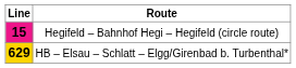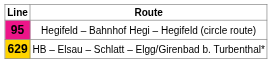Hegifeld – Bahnhof Hegi – Hegifeld (circle route) | Line: 15 -> 95
